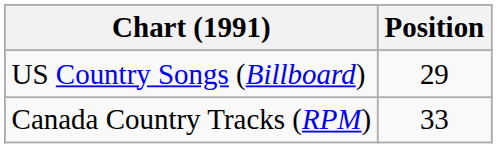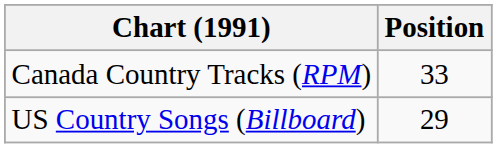rows swapped: Canada Country Tracks (RPM) <-> US Country Songs (Billboard)
